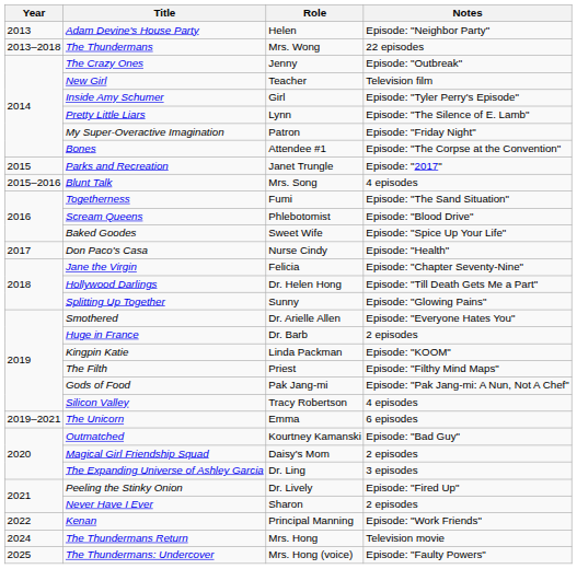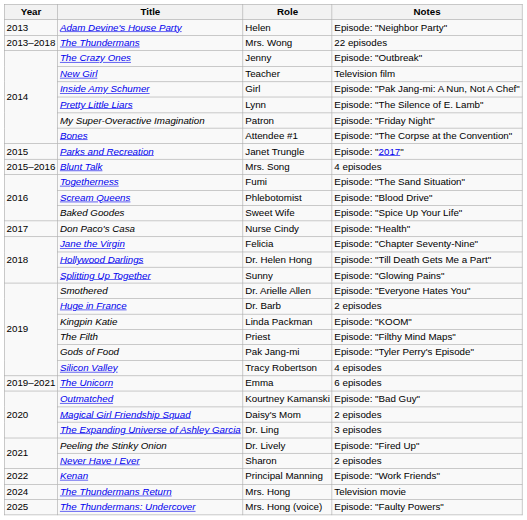Inside Amy Schumer | Notes: Episode: "Tyler Perry's Episode" -> Episode: "Pak Jang-mi: A Nun, Not A Chef"
Gods of Food | Notes: Episode: "Pak Jang-mi: A Nun, Not A Chef" -> Episode: "Tyler Perry's Episode"
